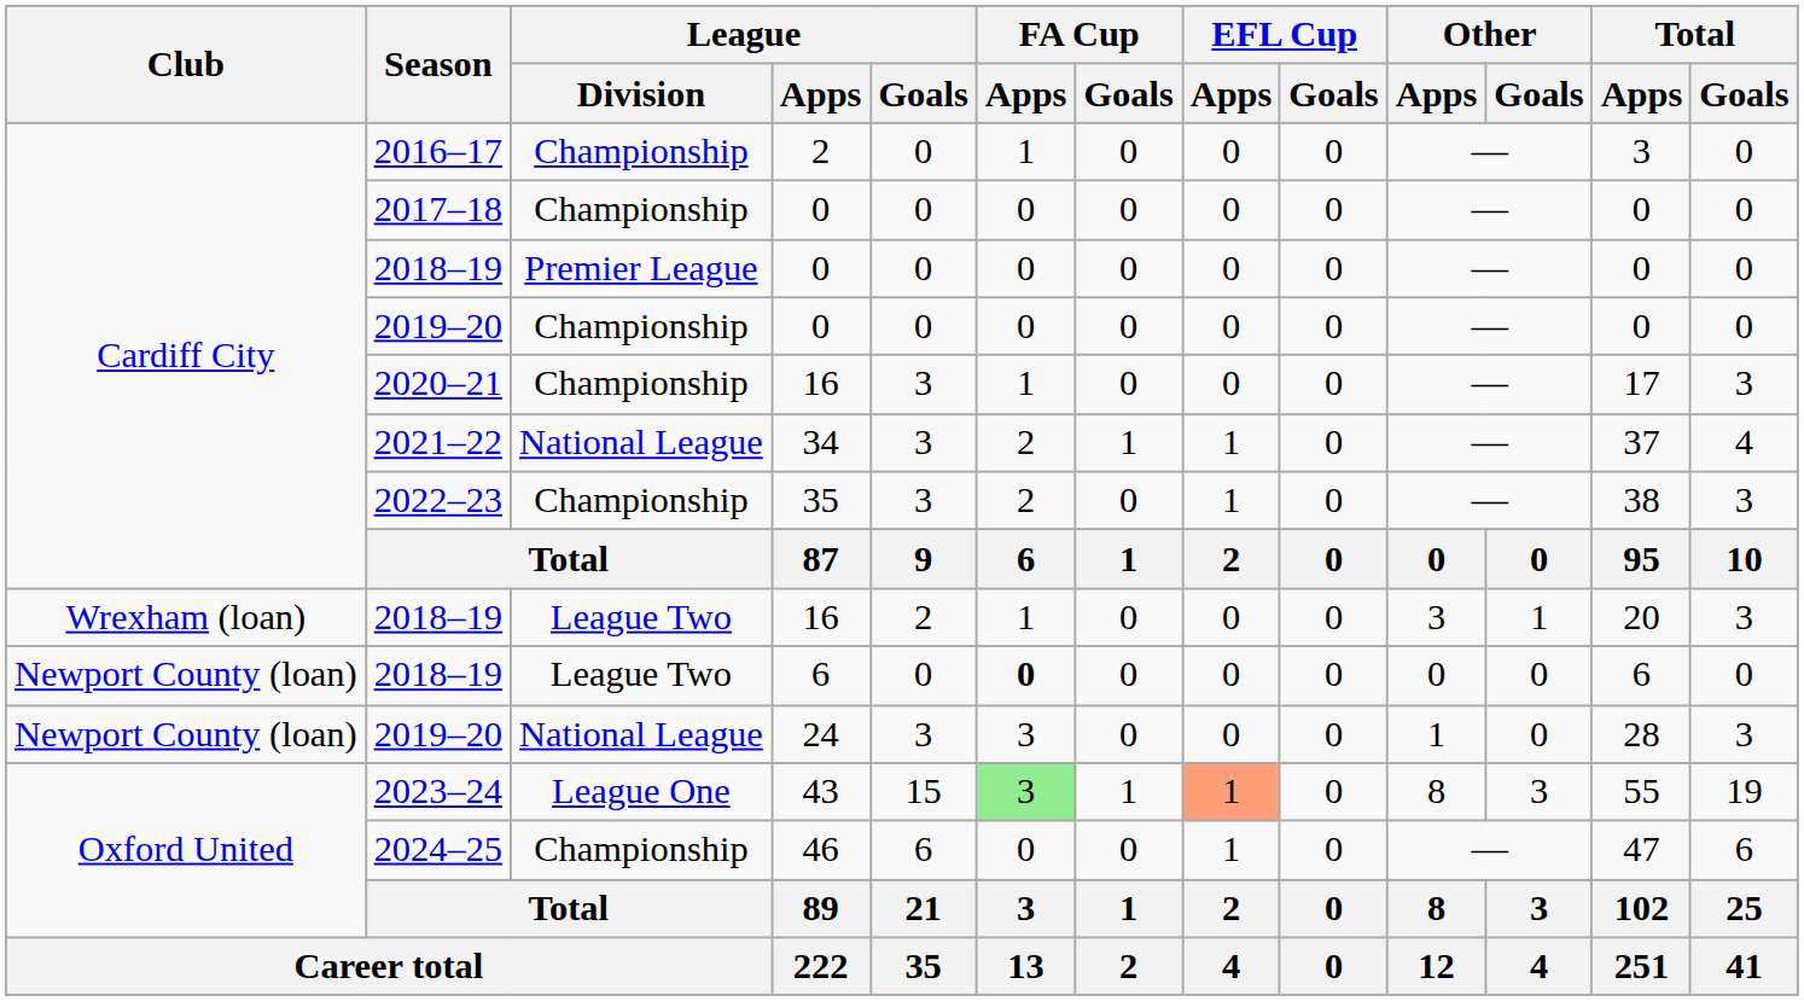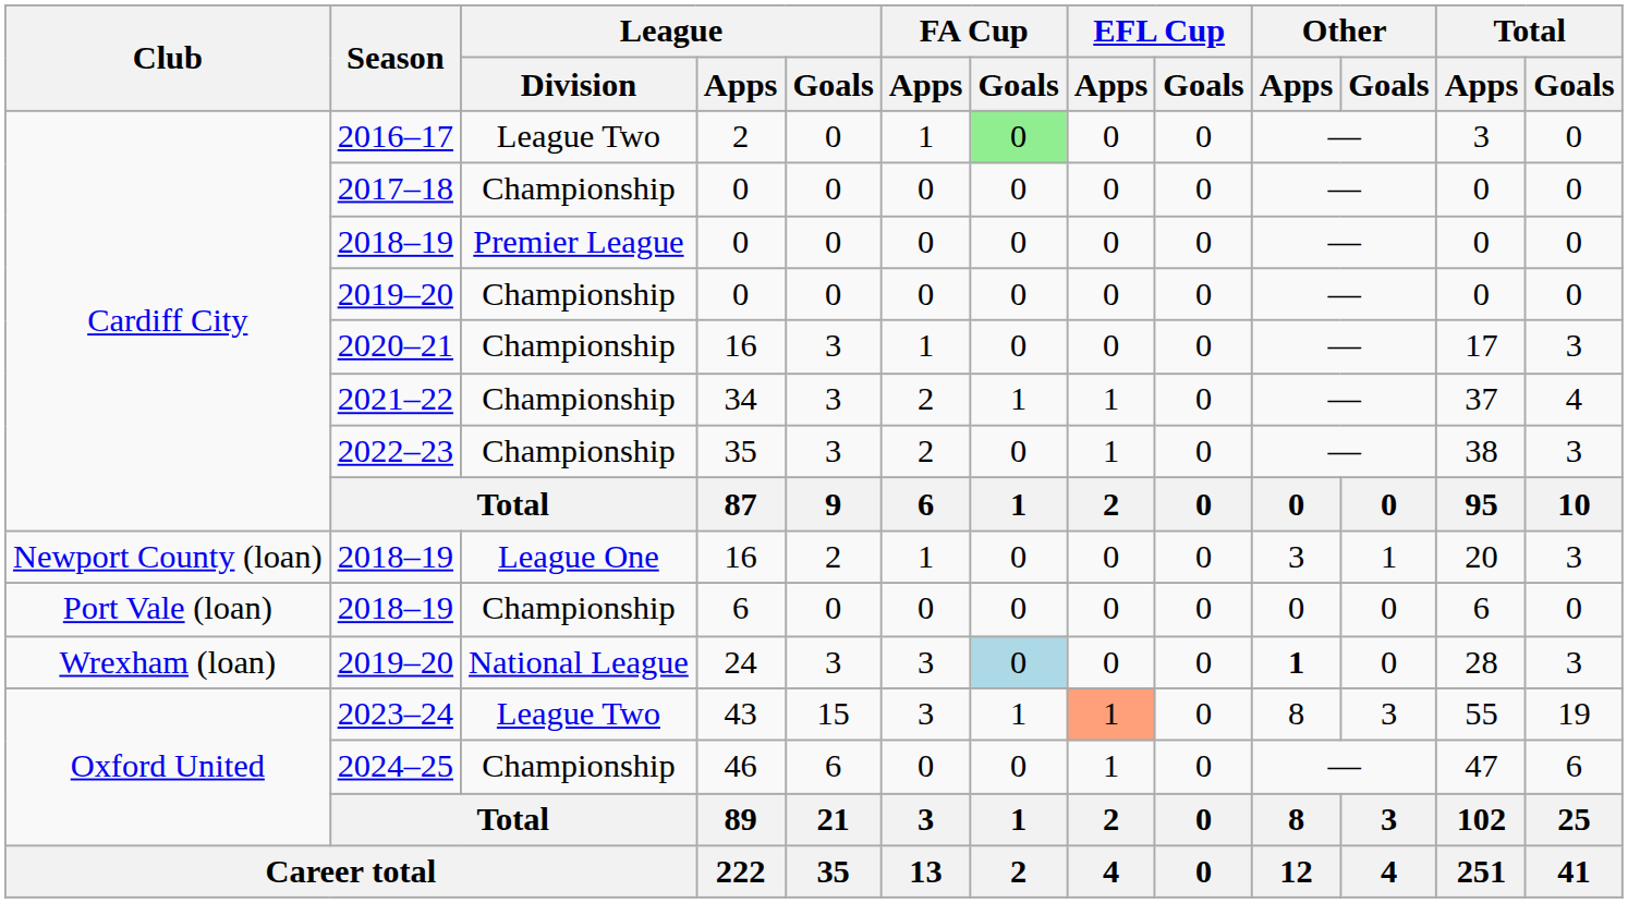2016–17 | League / Division: Championship -> League Two
2016–17 | FA Cup / Goals: no background -> lightgreen background
2021–22 | League / Division: National League -> Championship
2018–19 / 16 | Club: Wrexham (loan) -> Newport County (loan)
2018–19 / 16 | League / Division: League Two -> League One
2018–19 / 6 | Club: Newport County (loan) -> Port Vale (loan)
2018–19 / 6 | League / Division: League Two -> Championship
2018–19 / 6 | FA Cup / Apps: bold -> normal
2019–20 / 24 | Club: Newport County (loan) -> Wrexham (loan)
2019–20 / 24 | FA Cup / Goals: no background -> lightblue background
2019–20 / 24 | Other / Apps: normal -> bold
2023–24 | League / Division: League One -> League Two
2023–24 | FA Cup / Apps: lightgreen background -> no background
